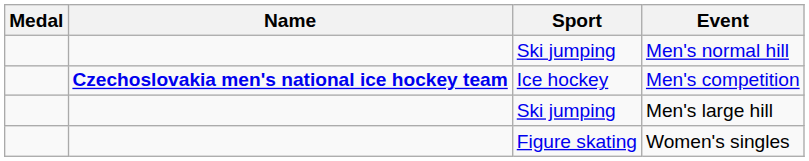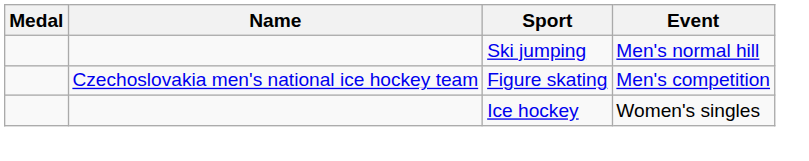Men's competition | Name: bold -> normal
Men's competition | Sport: Ice hockey -> Figure skating
- row: Ski jumping | Men's large hill
Women's singles | Sport: Figure skating -> Ice hockey
